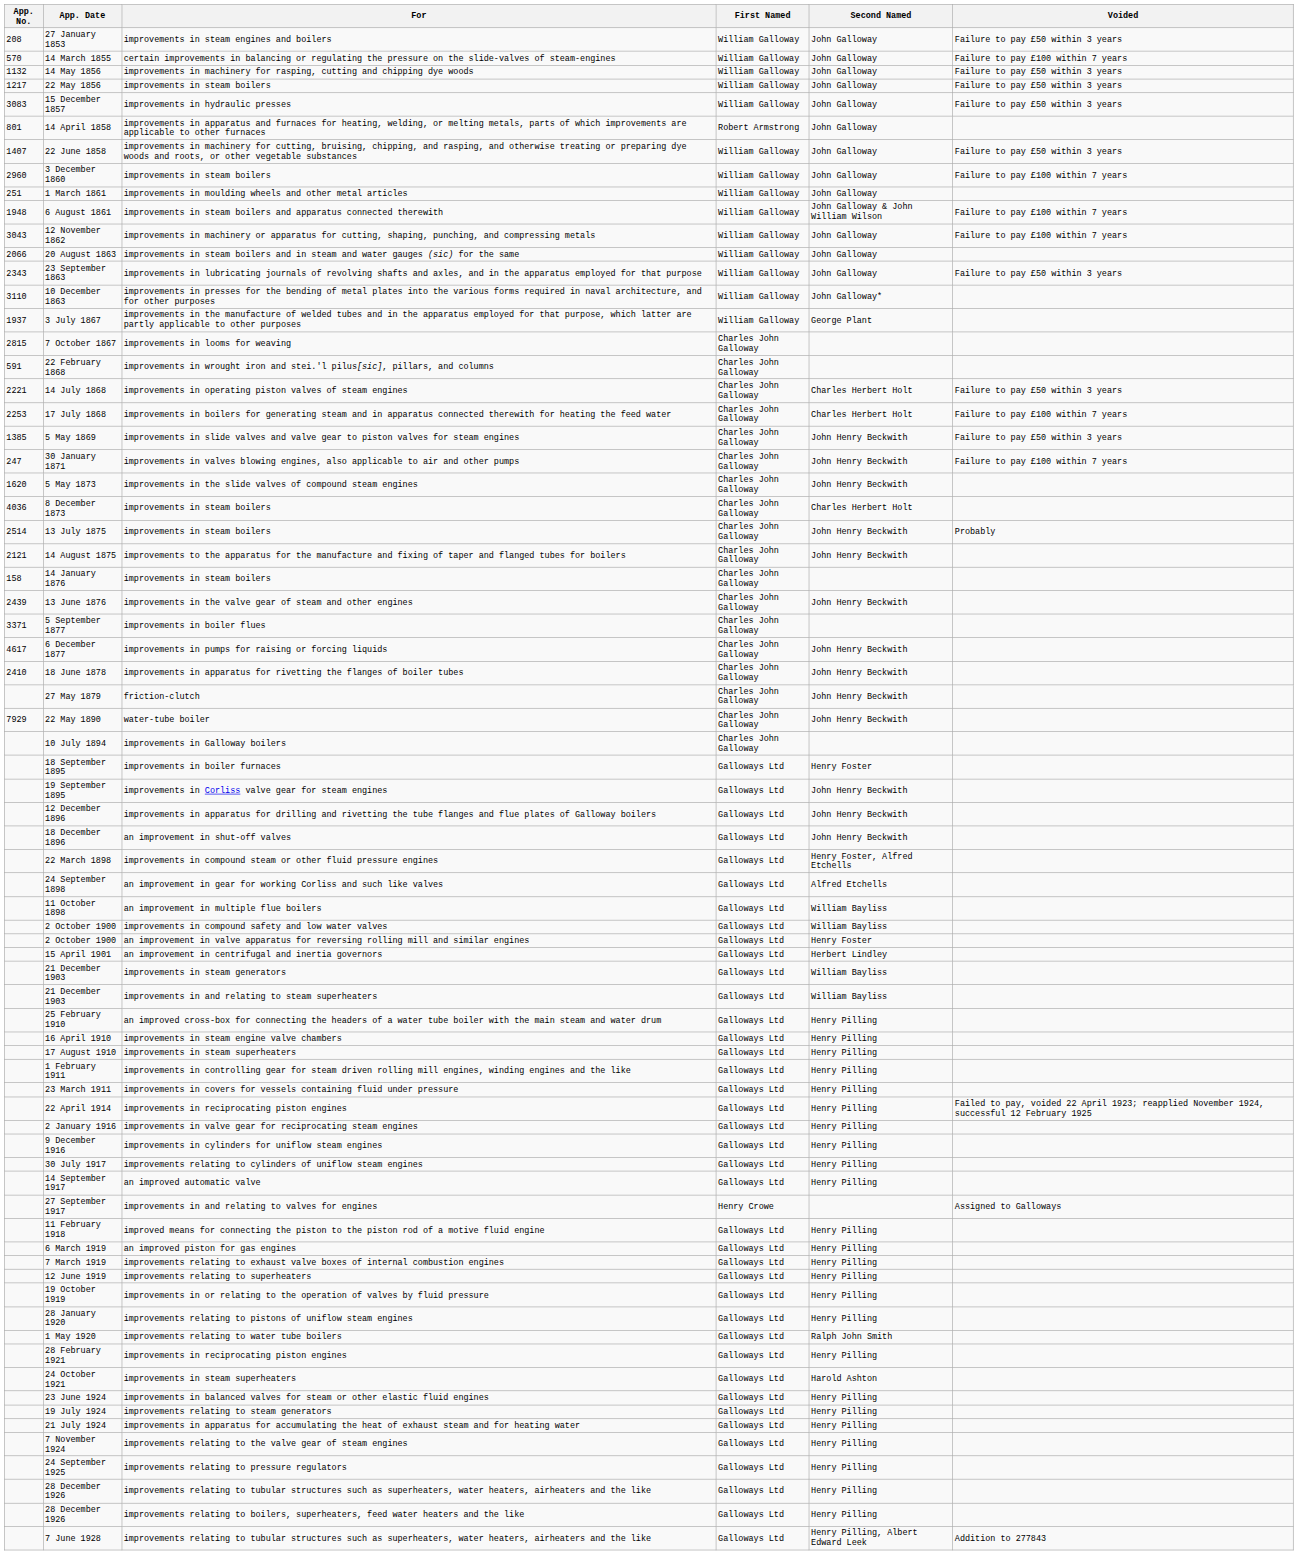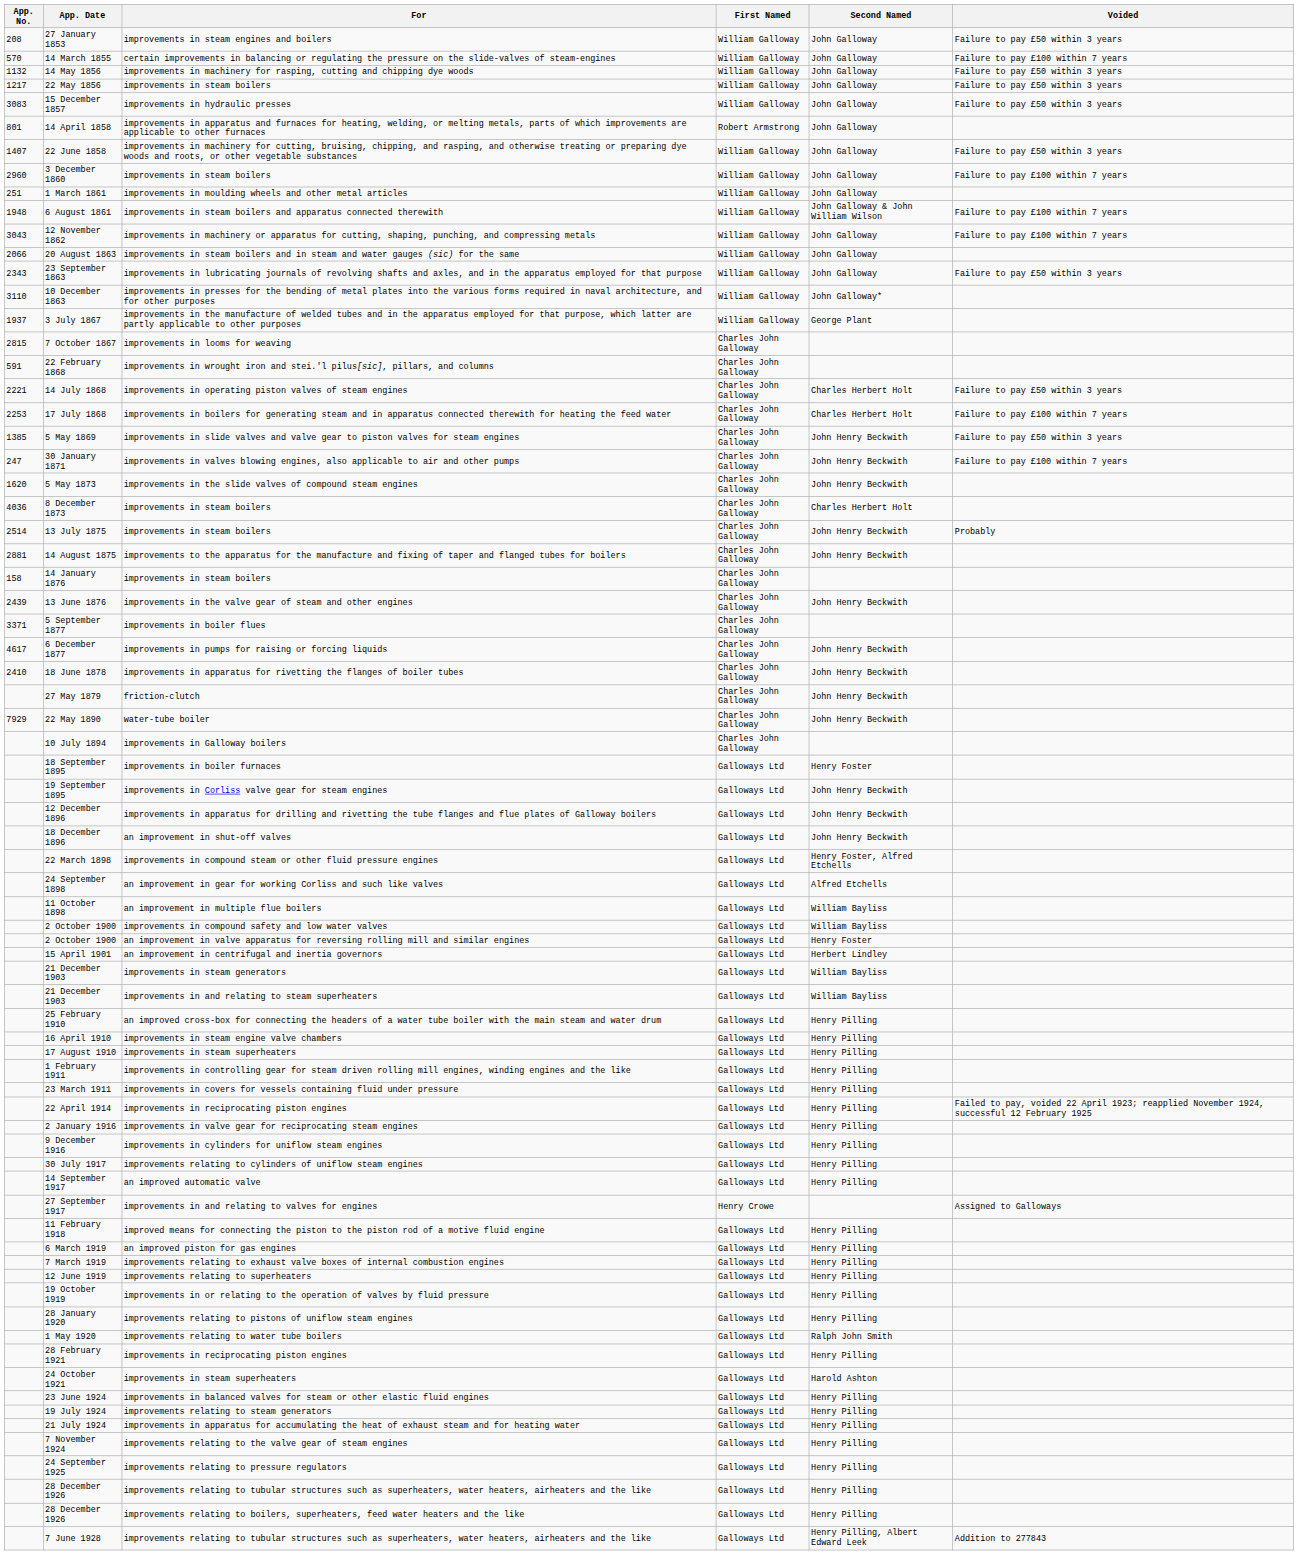14 August 1875 | App. No.: 2121 -> 2881
